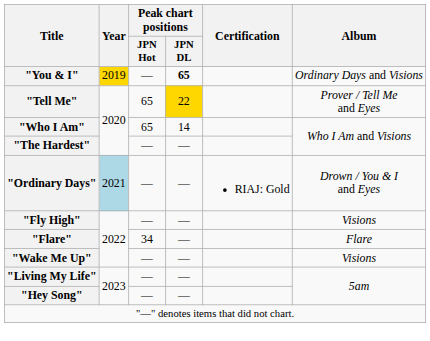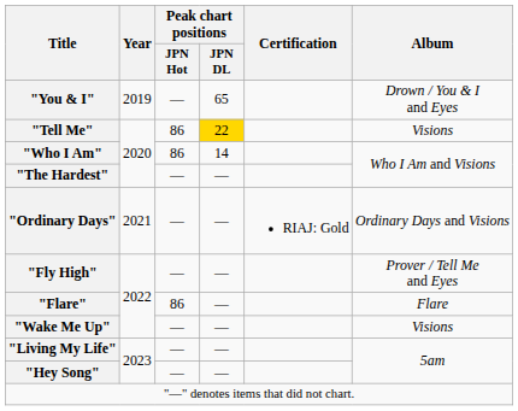"You & I" | Year: gold background -> no background
"You & I" | Peak chart positions / JPN DL: bold -> normal
"You & I" | Album: Ordinary Days and Visions -> Drown / You & I and Eyes
"Tell Me" | Peak chart positions / JPN Hot: 65 -> 86
"Tell Me" | Album: Prover / Tell Me and Eyes -> Visions
"Who I Am" | Peak chart positions / JPN Hot: 65 -> 86
"Ordinary Days" | Year: lightblue background -> no background
"Ordinary Days" | Album: Drown / You & I and Eyes -> Ordinary Days and Visions
"Fly High" | Album: Visions -> Prover / Tell Me and Eyes
"Flare" | Peak chart positions / JPN Hot: 34 -> 86
